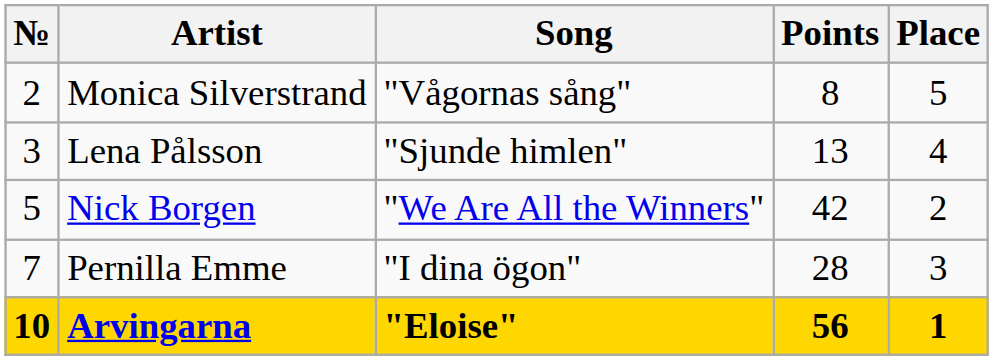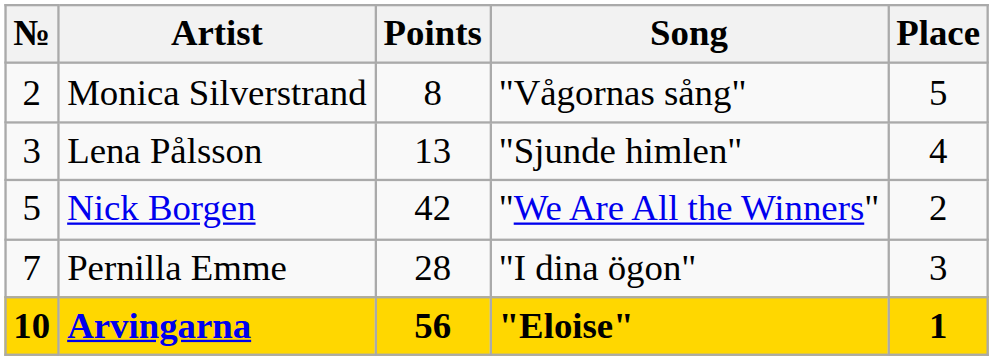columns swapped: Song <-> Points
